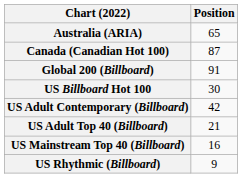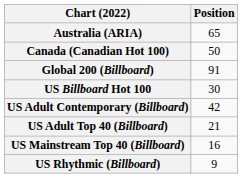Canada (Canadian Hot 100) | Position: 87 -> 50
